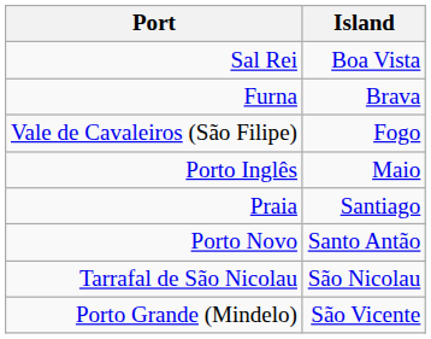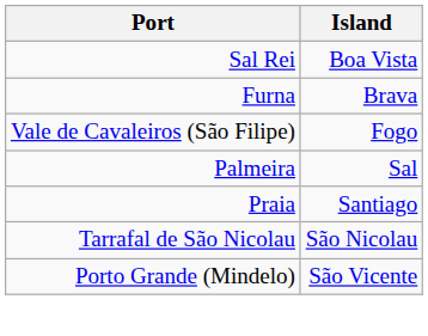- row: Porto Inglês | Maio
+ row: Palmeira | Sal
- row: Porto Novo | Santo Antão
